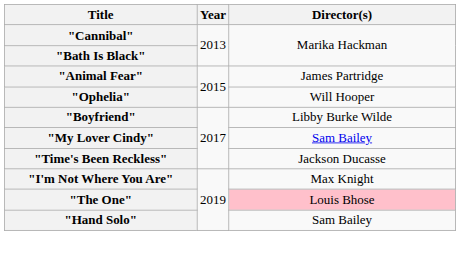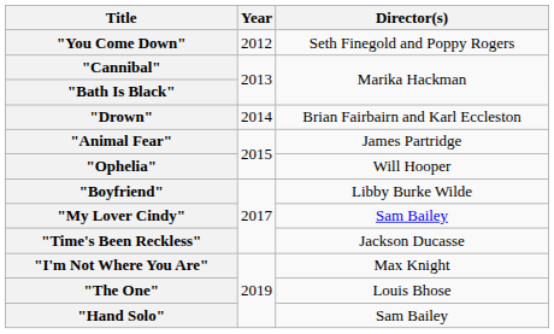+ row: "You Come Down" | 2012 | Seth Finegold and Poppy Rogers
+ row: "Drown" | 2014 | Brian Fairbairn and Karl Eccleston
"The One" | Director(s): pink background -> no background
